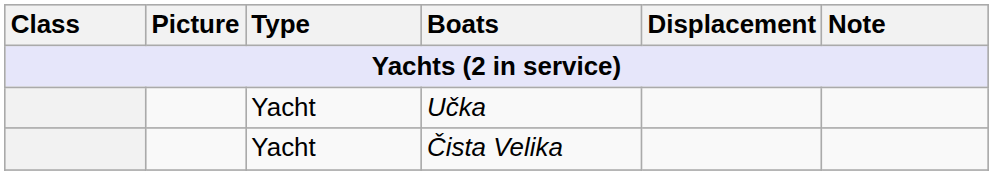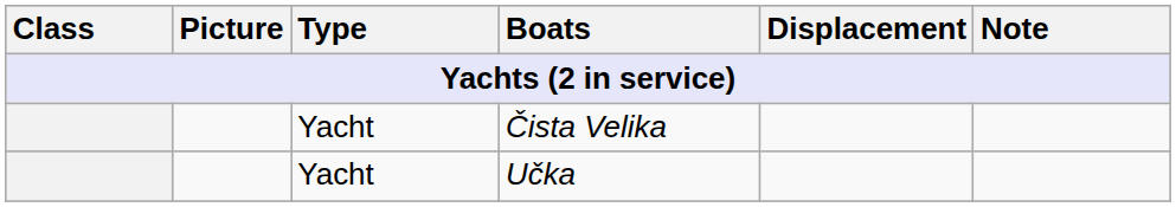rows swapped: Učka <-> Čista Velika
